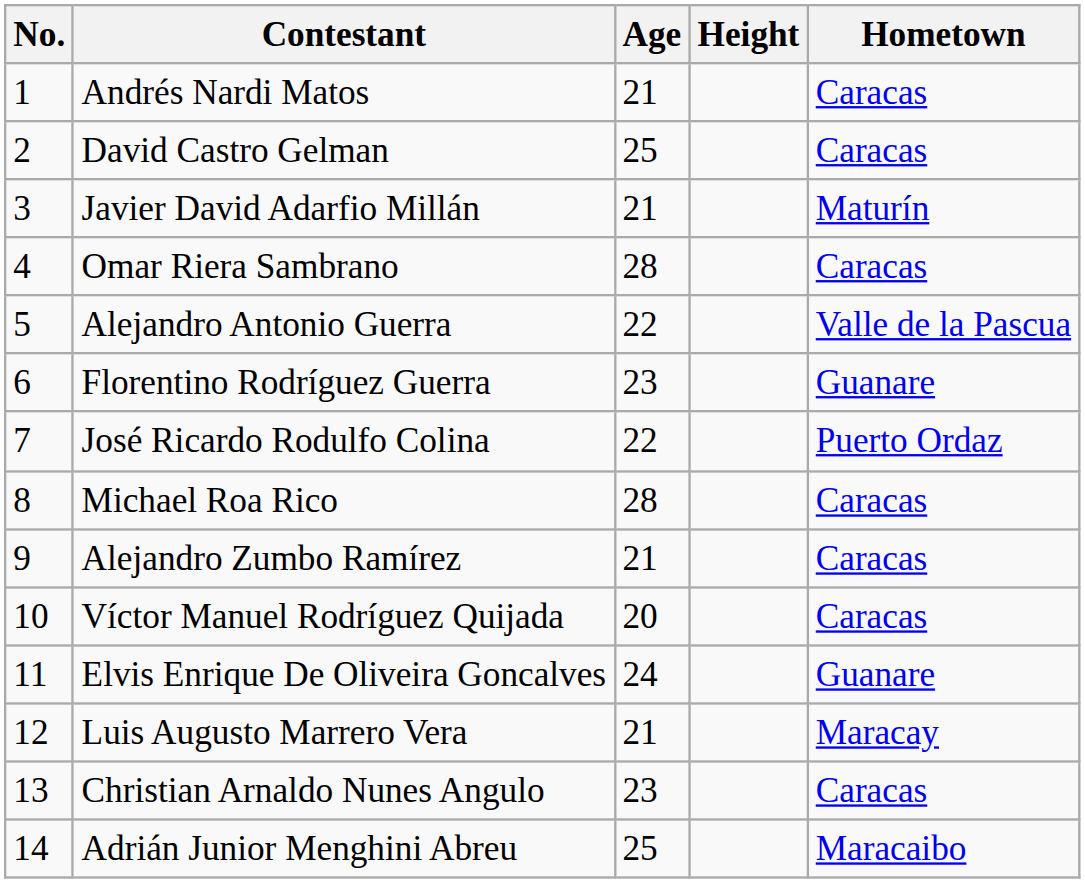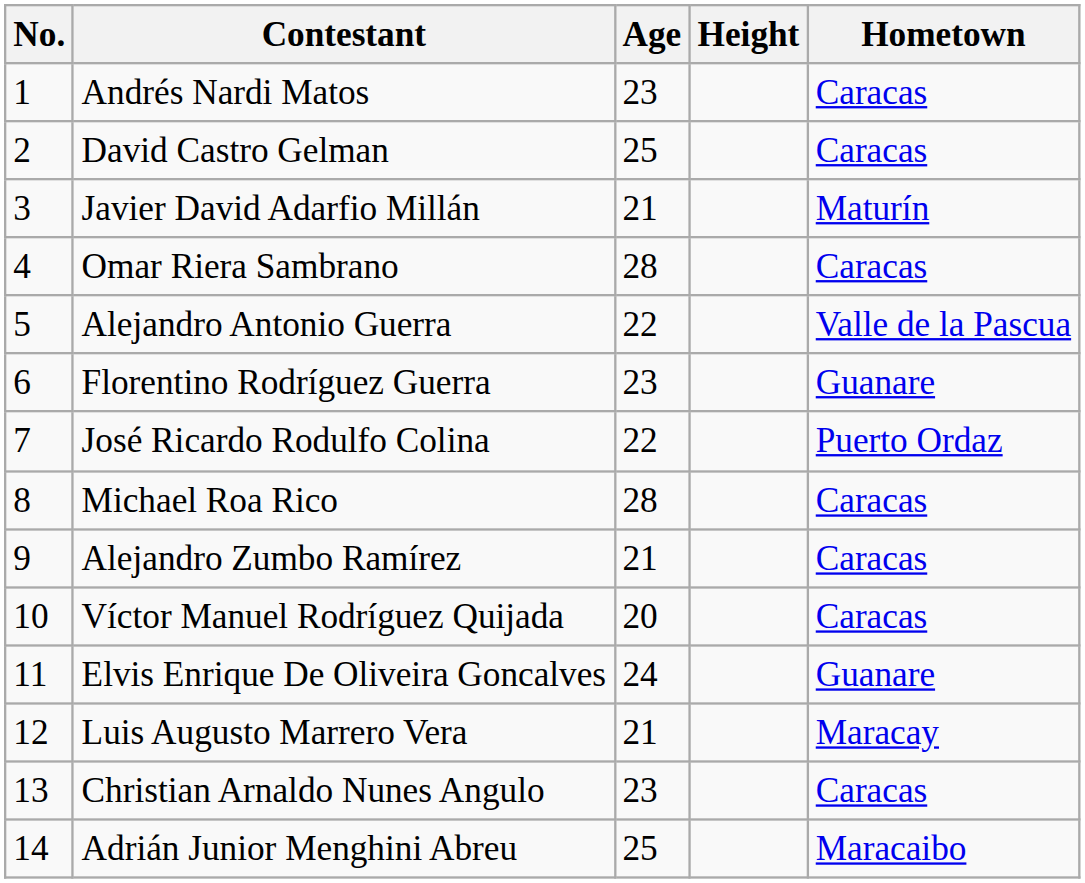Andrés Nardi Matos | Age: 21 -> 23
